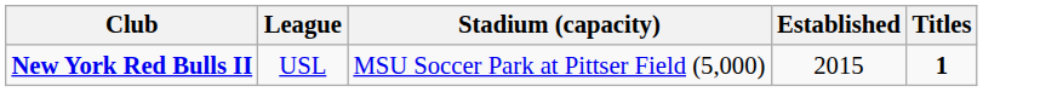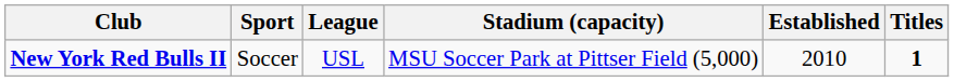+ column: Sport | Soccer
New York Red Bulls II | Established: 2015 -> 2010
